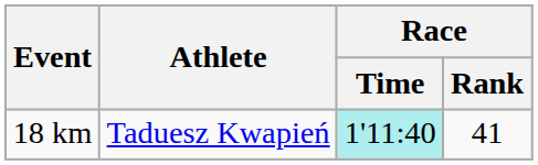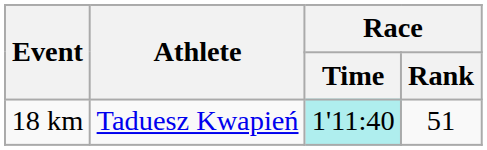18 km | Race / Rank: 41 -> 51
